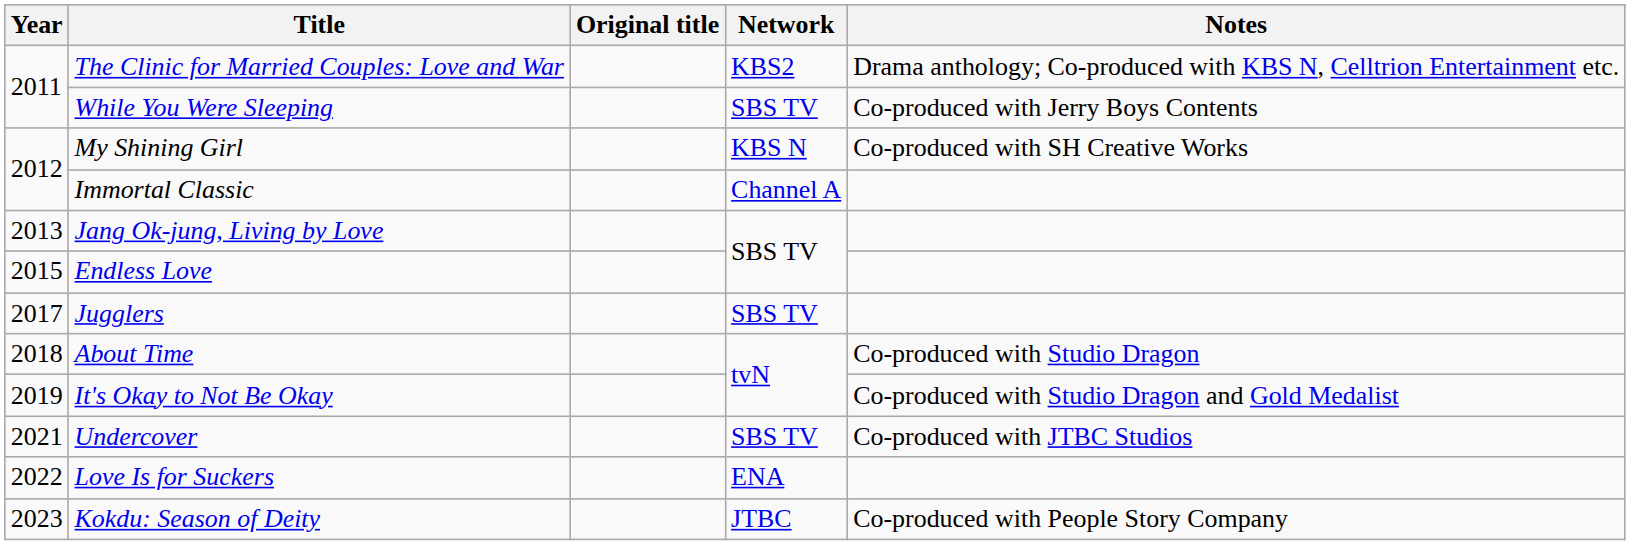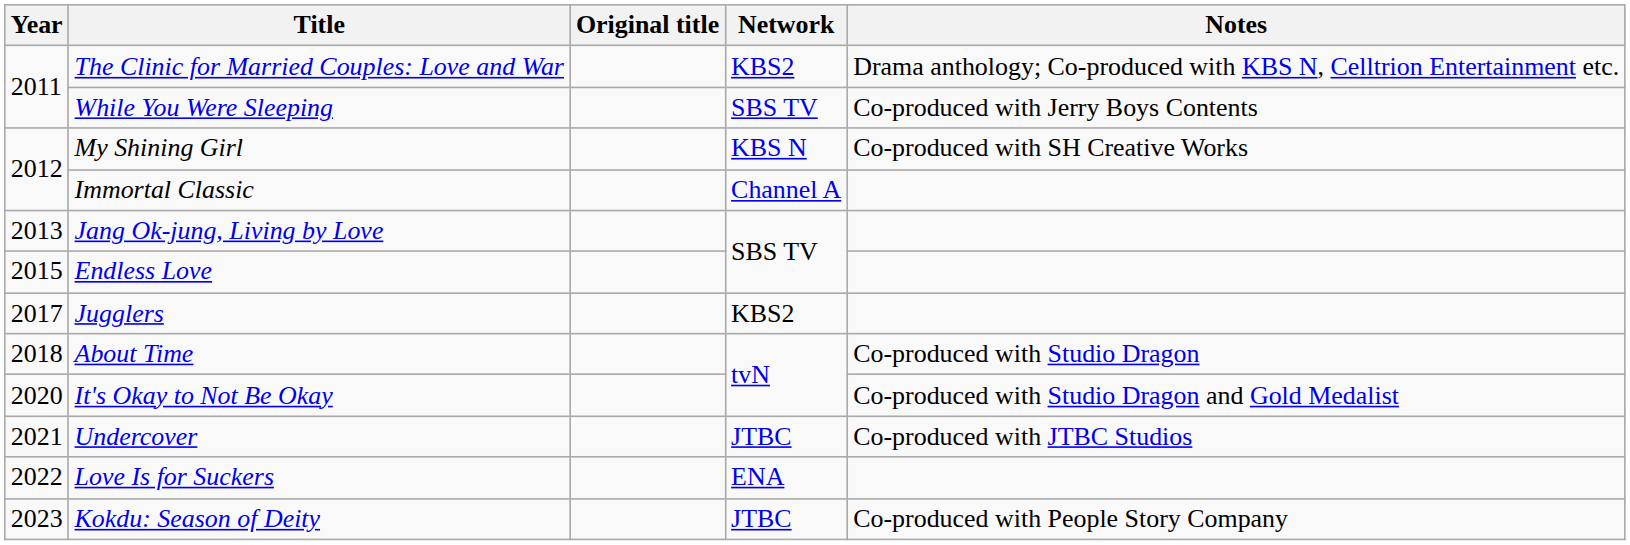Jugglers | Network: SBS TV -> KBS2
It's Okay to Not Be Okay | Year: 2019 -> 2020
Undercover | Network: SBS TV -> JTBC
